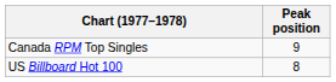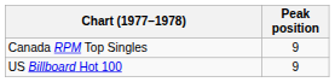US Billboard Hot 100 | Peak position: 8 -> 9
